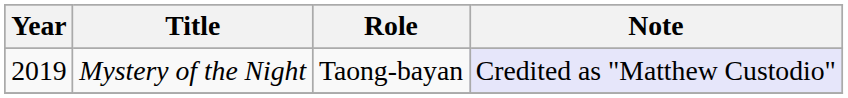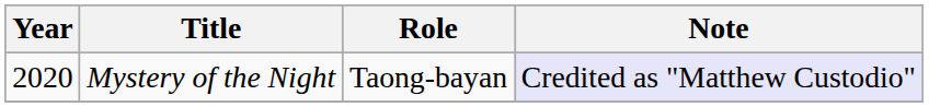Mystery of the Night | Year: 2019 -> 2020
